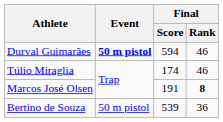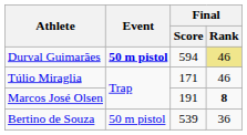Durval Guimarães | Final / Rank: no background -> khaki background
Túlio Miraglia | Final / Score: 174 -> 171
